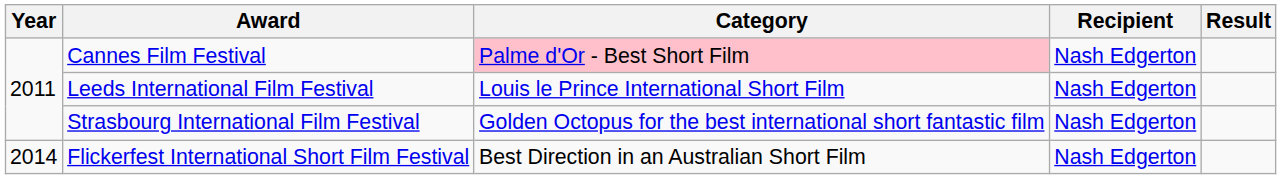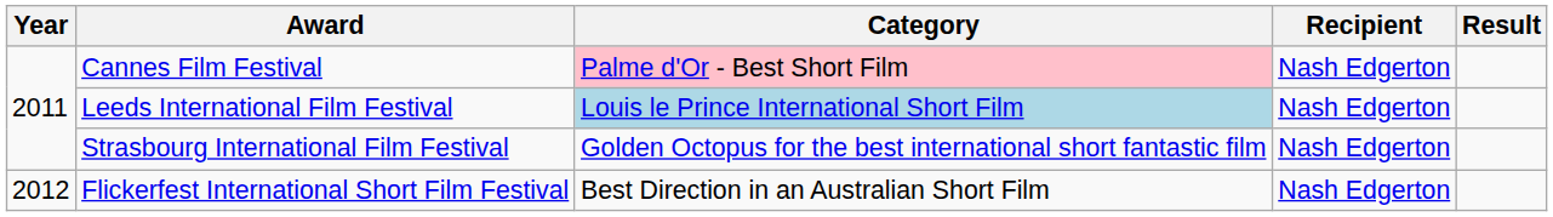Leeds International Film Festival | Category: no background -> lightblue background
Flickerfest International Short Film Festival | Year: 2014 -> 2012
